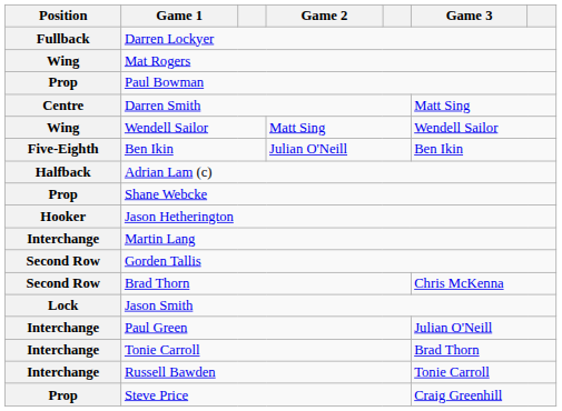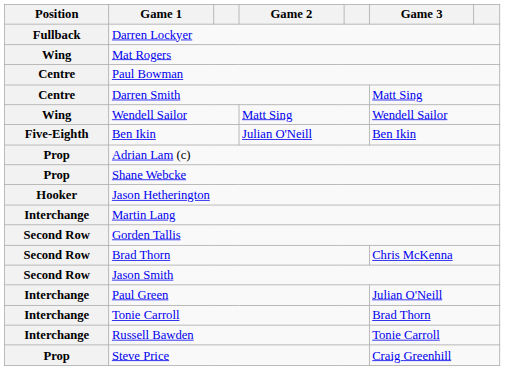Paul Bowman | Position: Prop -> Centre
Adrian Lam (c) | Position: Halfback -> Prop
Jason Smith | Position: Lock -> Second Row
